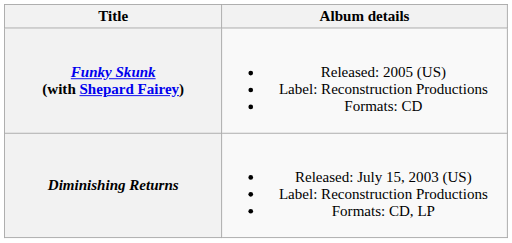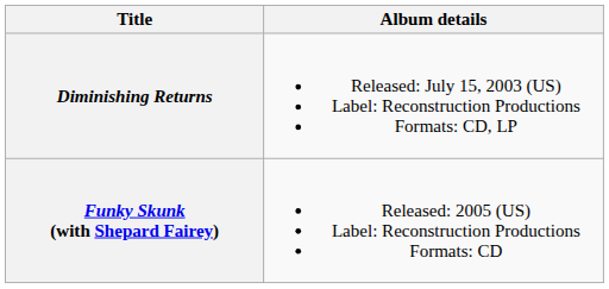rows swapped: Diminishing Returns <-> Funky Skunk (with Shepard Fairey)
